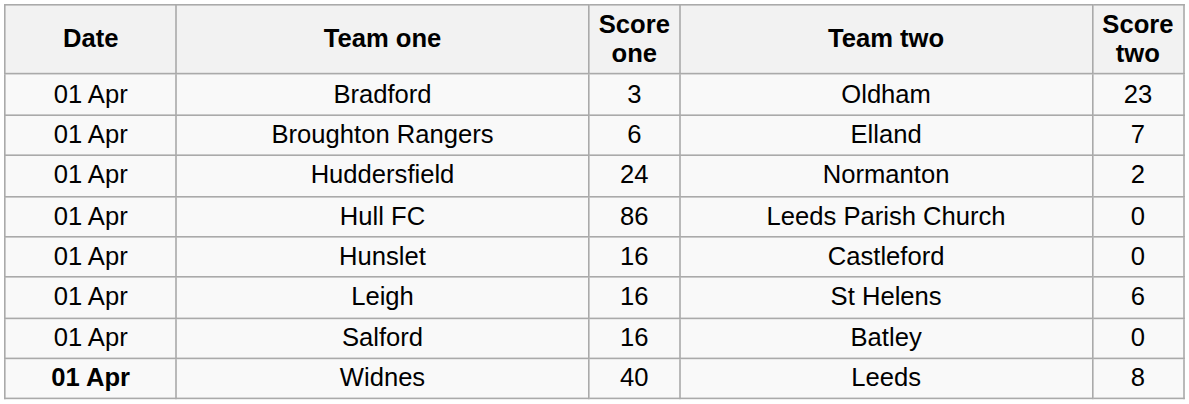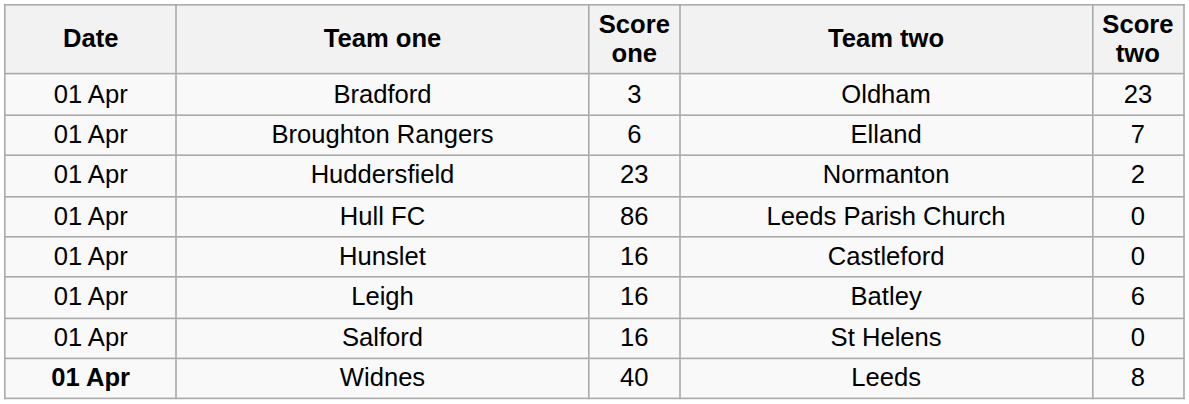Huddersfield | Score one: 24 -> 23
Leigh | Team two: St Helens -> Batley
Salford | Team two: Batley -> St Helens
